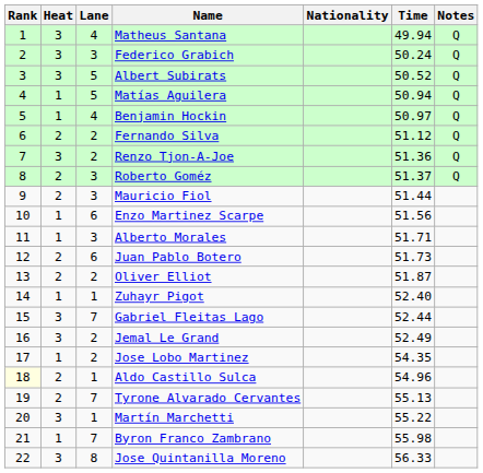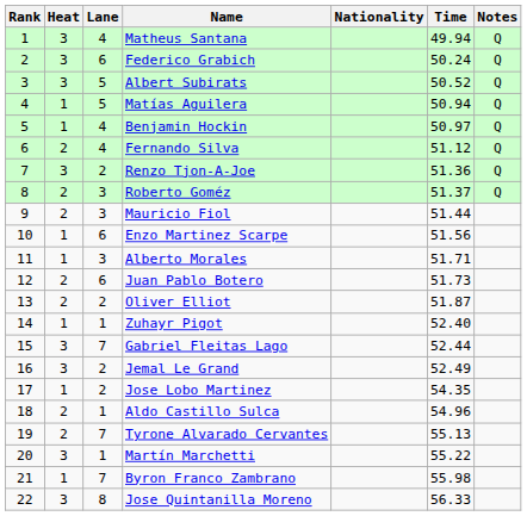Federico Grabich | Lane: 3 -> 6
Fernando Silva | Lane: 2 -> 4
Aldo Castillo Sulca | Rank: lightyellow background -> no background
